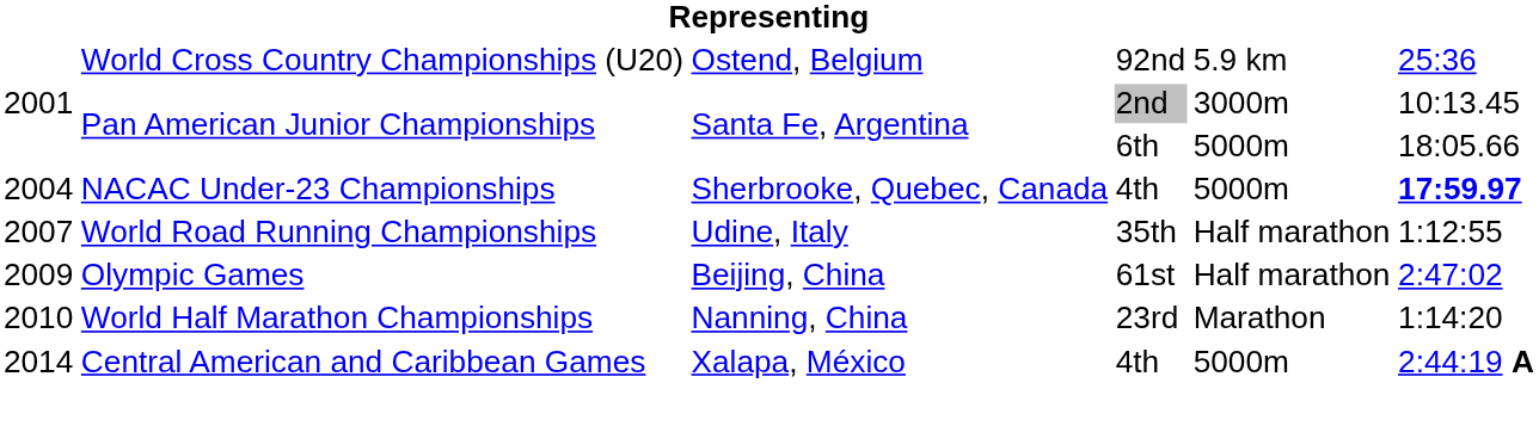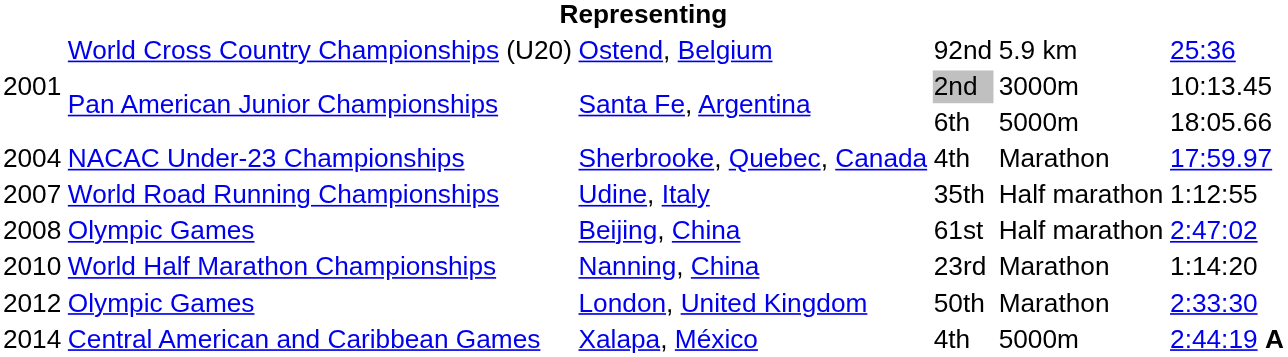Sherbrooke, Quebec, Canada | column 5: 5000m -> Marathon
Sherbrooke, Quebec, Canada | column 6: bold -> normal
Beijing, China | column 1: 2009 -> 2008
+ row: 2012 | Olympic Games | London, United Kingdom | 50th | Marathon | 2:33:30
